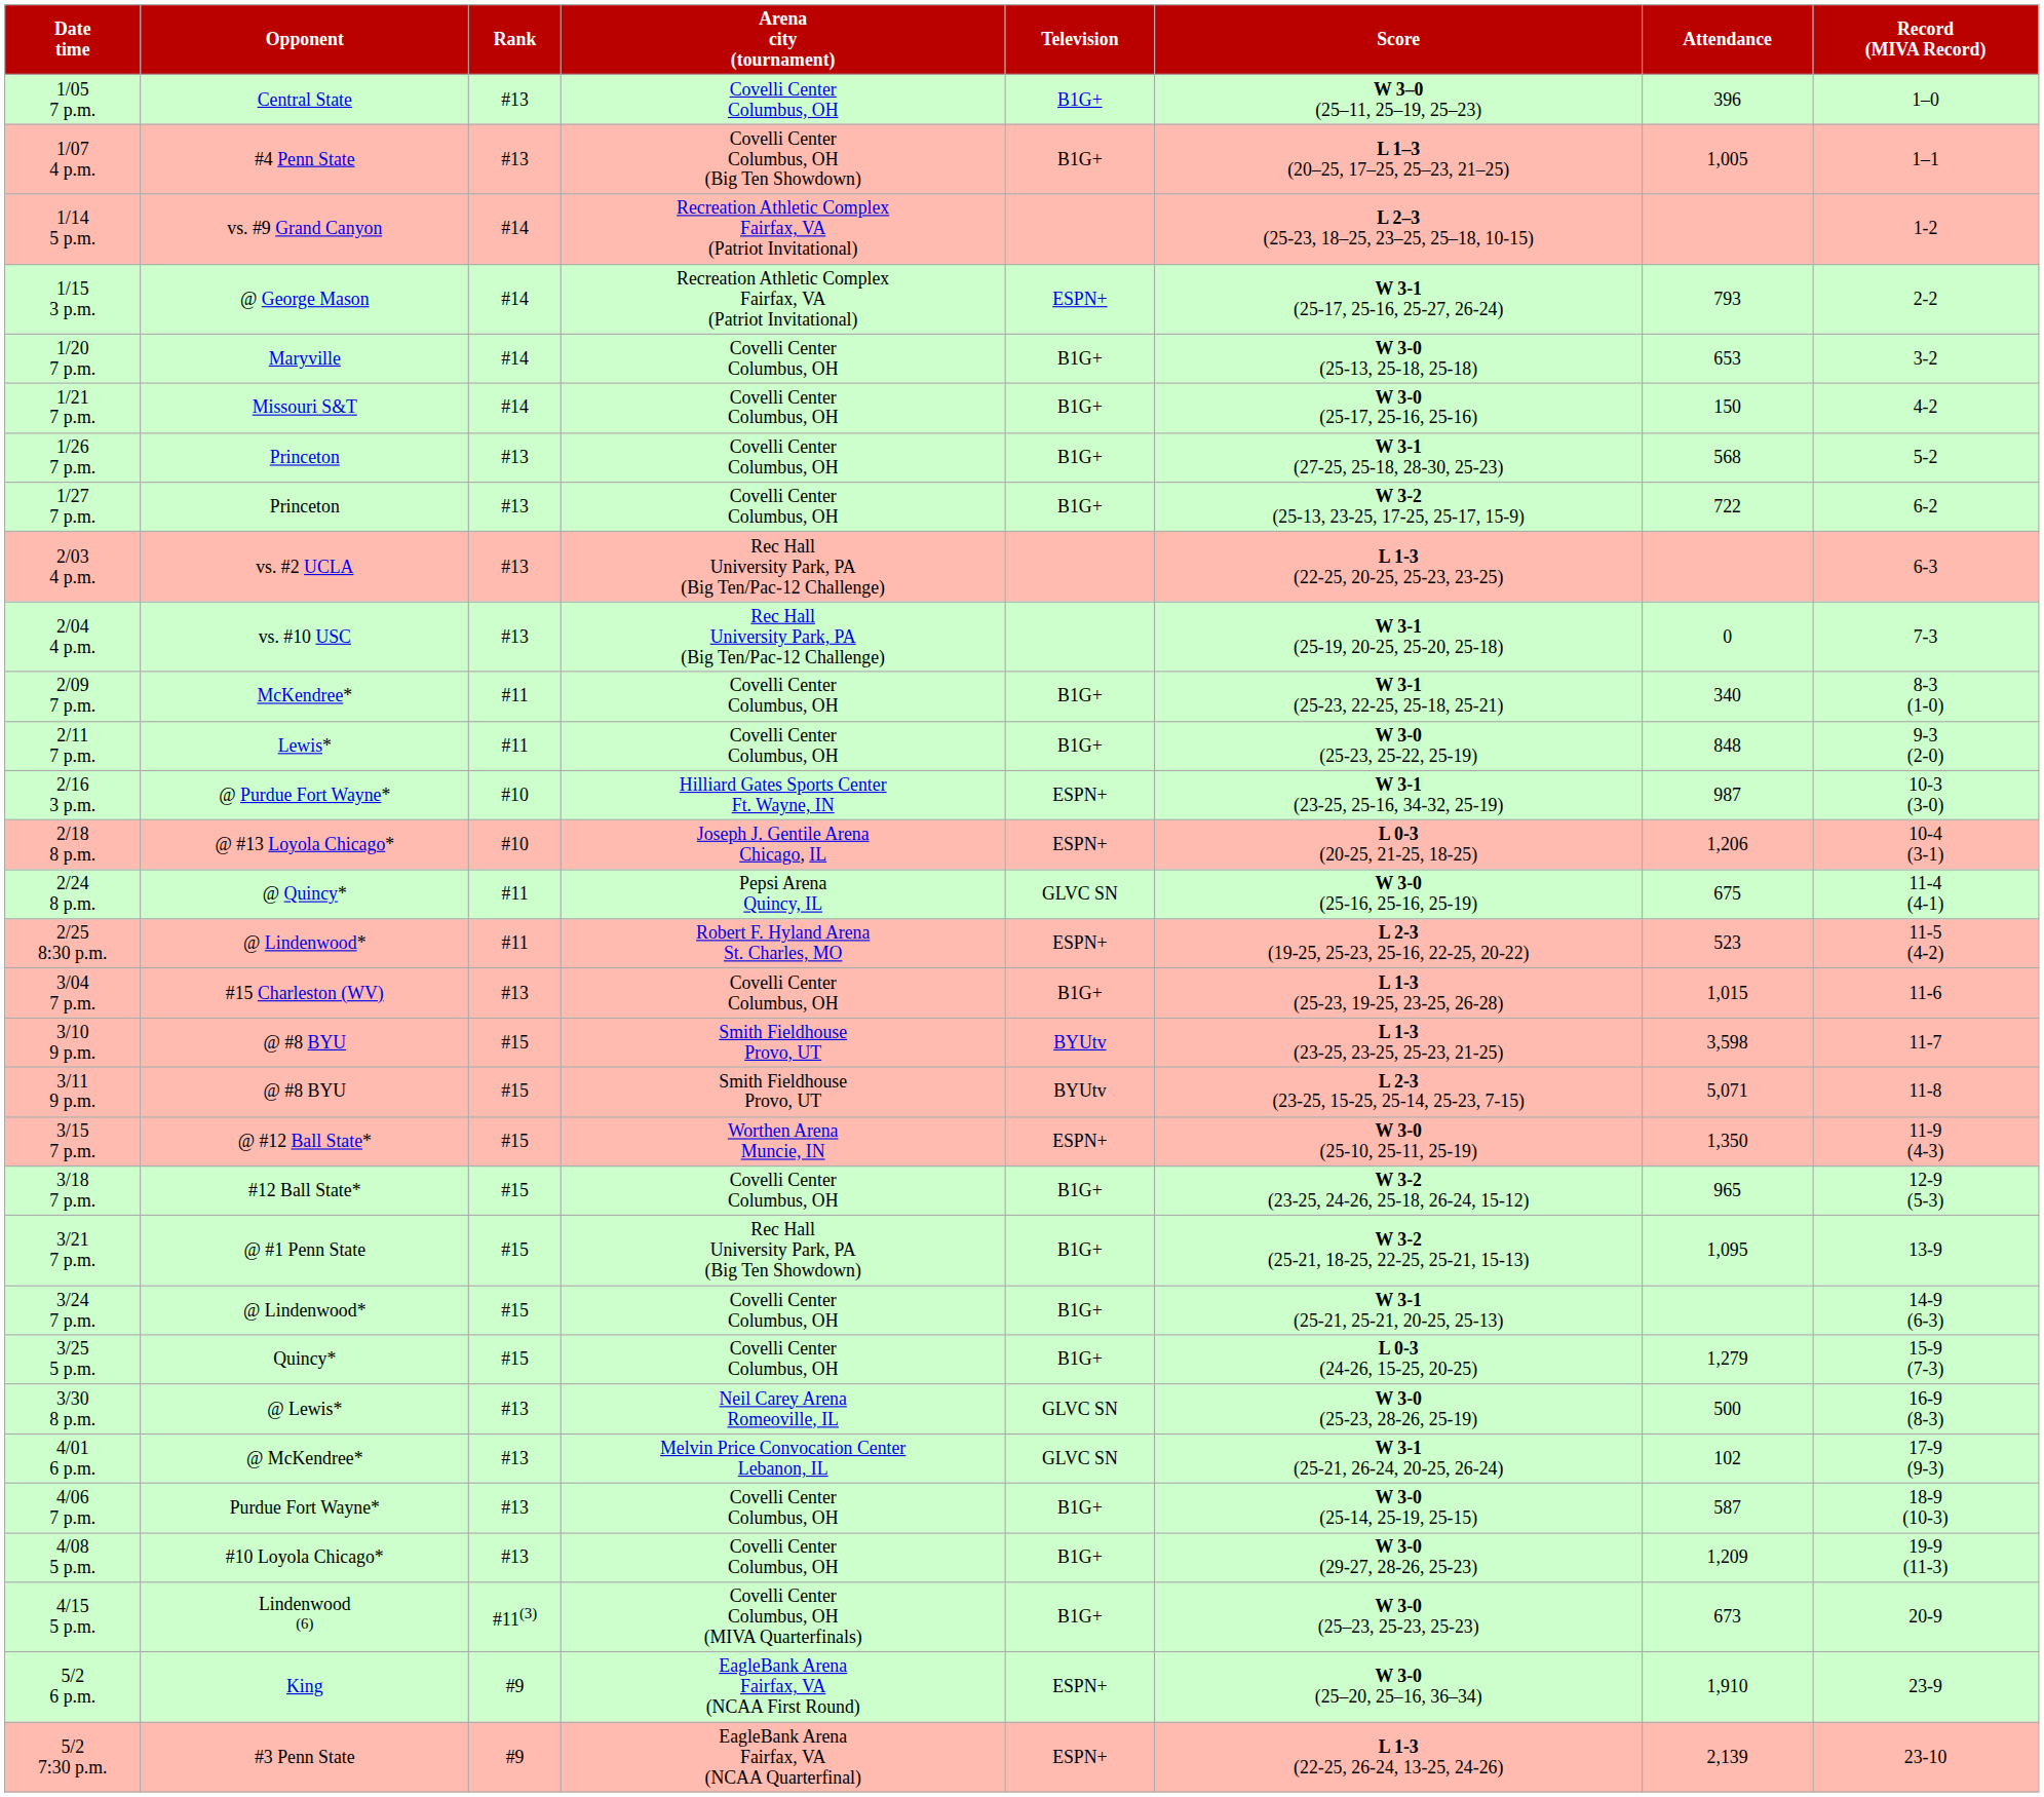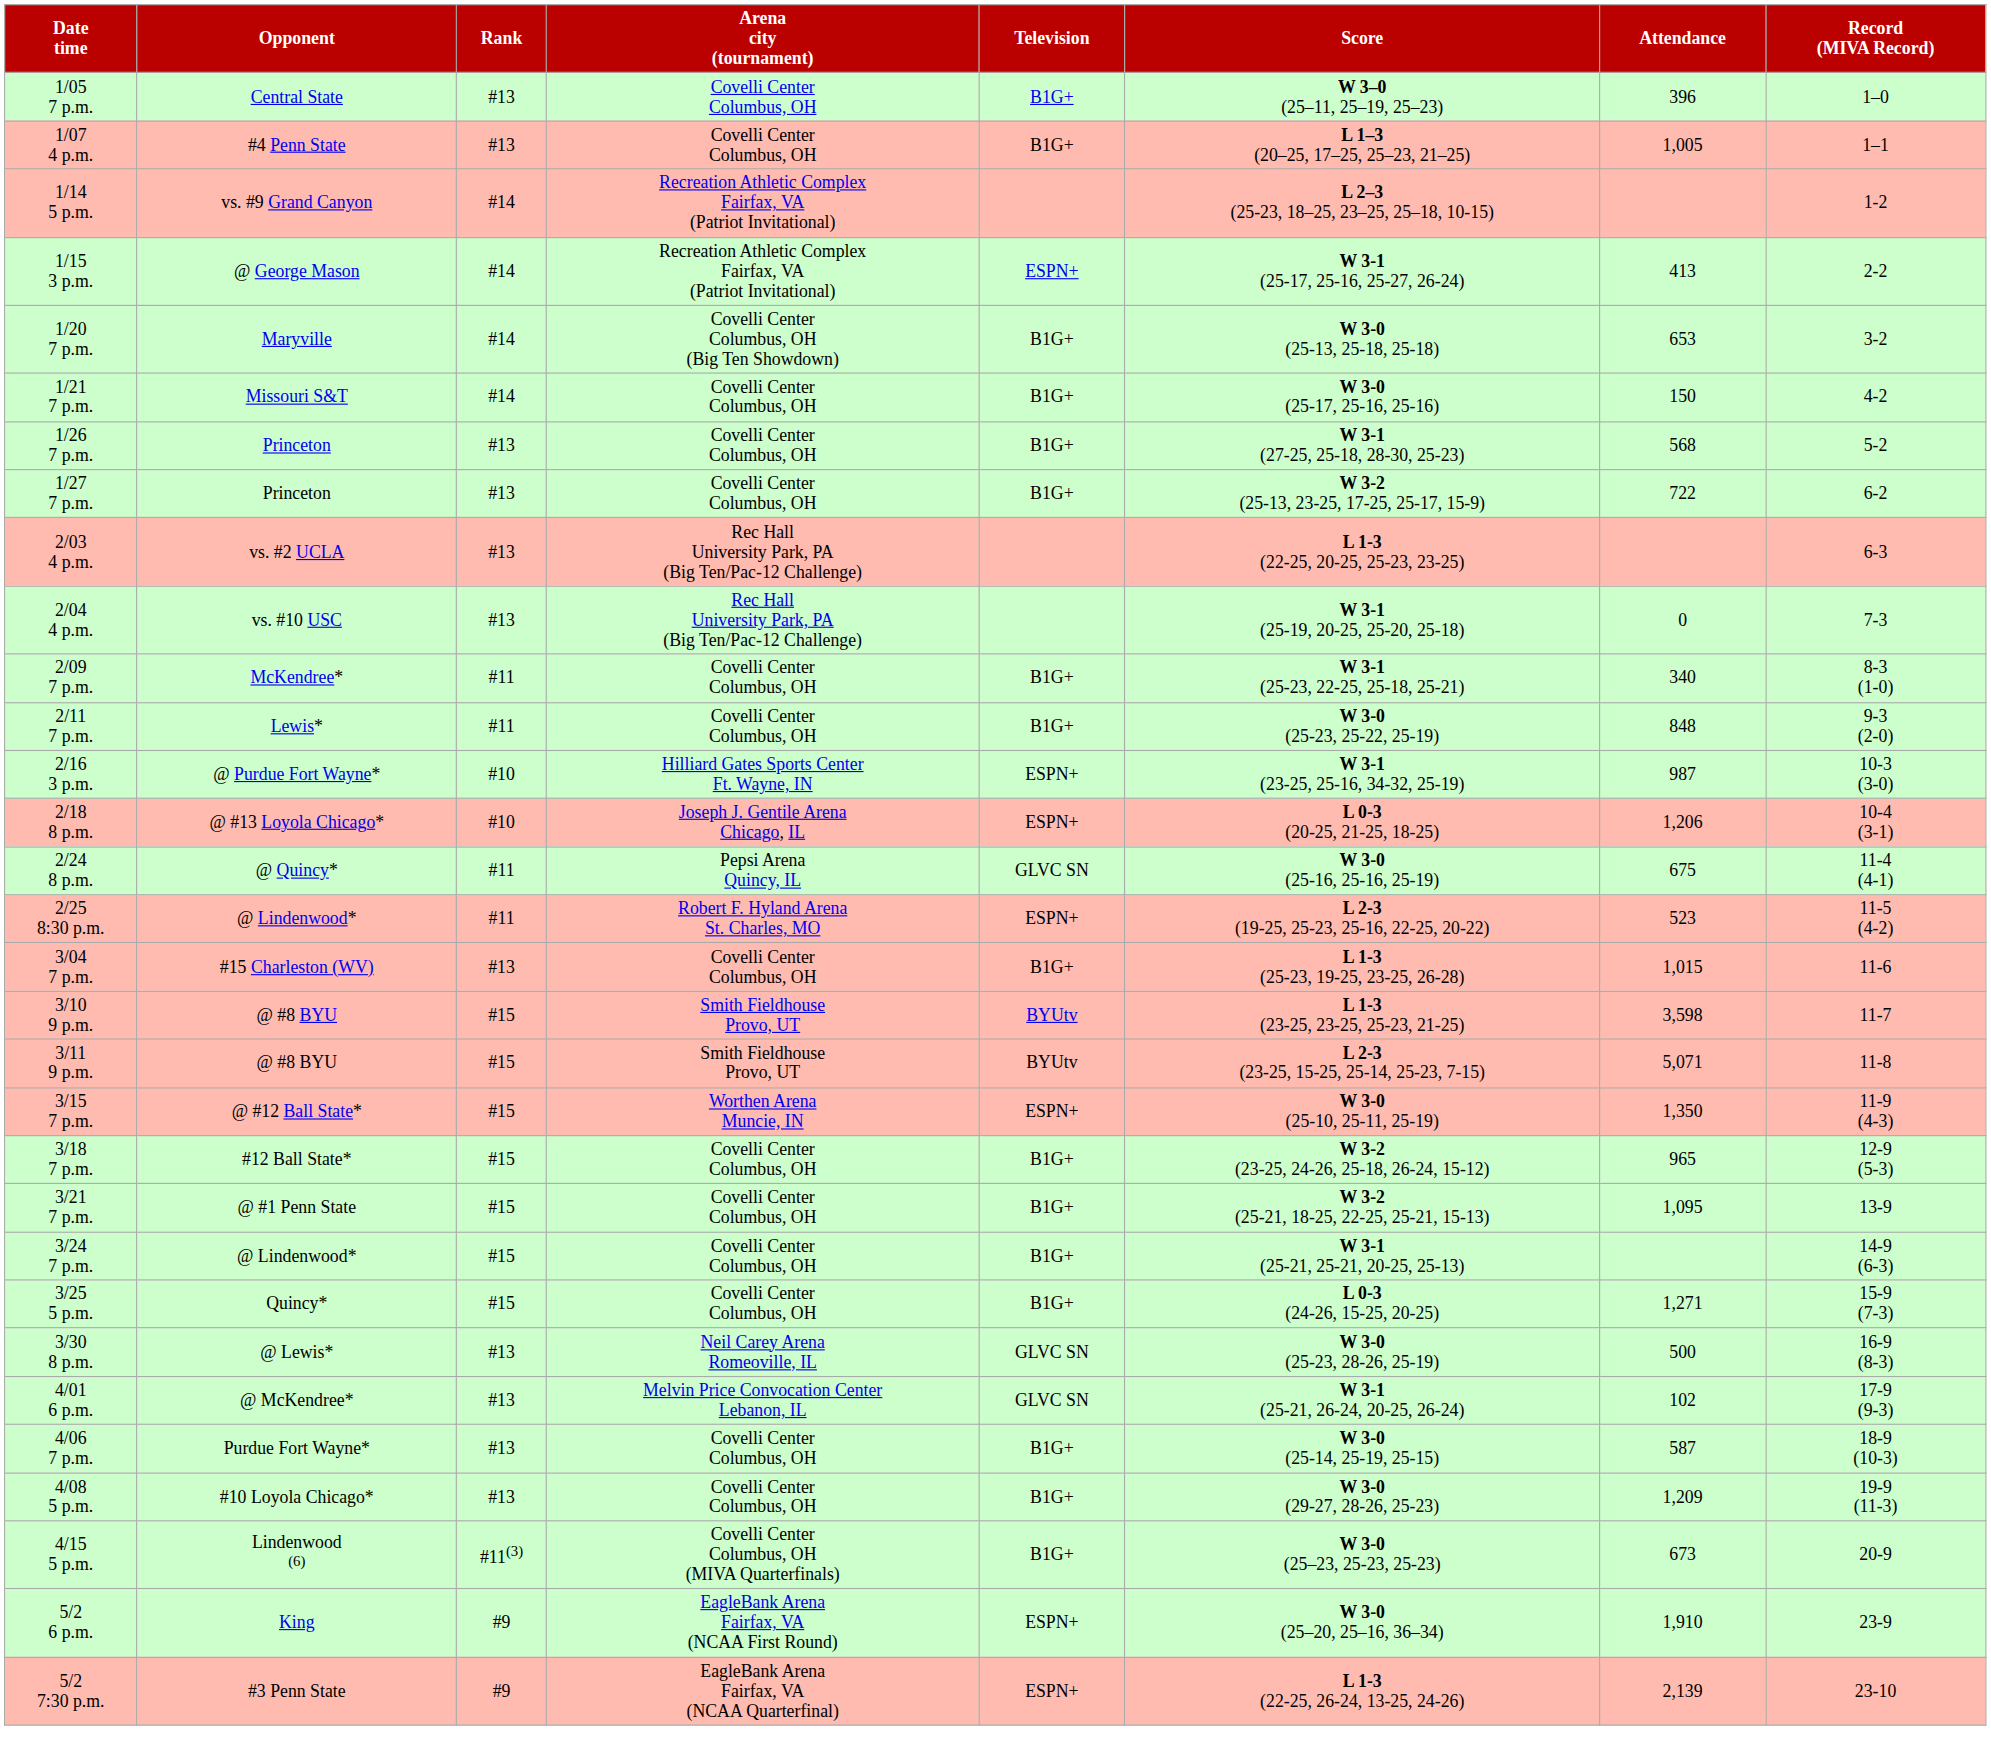1/07 4 p.m. | Arena city (tournament): Covelli Center Columbus, OH (Big Ten Showdown) -> Covelli Center Columbus, OH
1/15 3 p.m. | Attendance: 793 -> 413
1/20 7 p.m. | Arena city (tournament): Covelli Center Columbus, OH -> Covelli Center Columbus, OH (Big Ten Showdown)
3/21 7 p.m. | Arena city (tournament): Rec Hall University Park, PA (Big Ten Showdown) -> Covelli Center Columbus, OH
3/25 5 p.m. | Attendance: 1,279 -> 1,271
